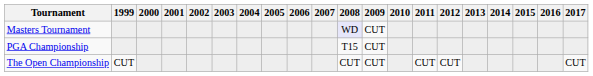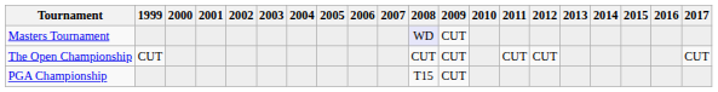rows swapped: The Open Championship <-> PGA Championship
